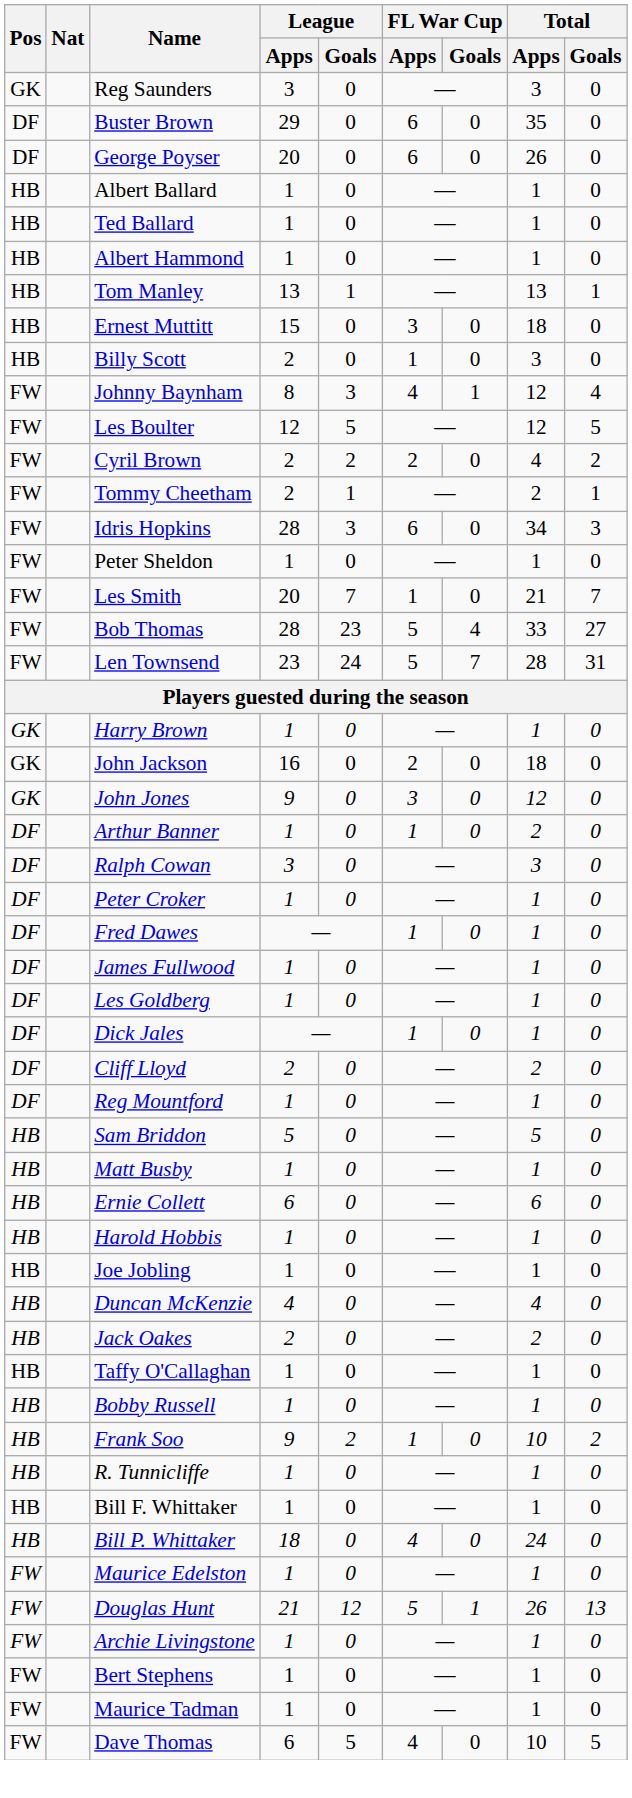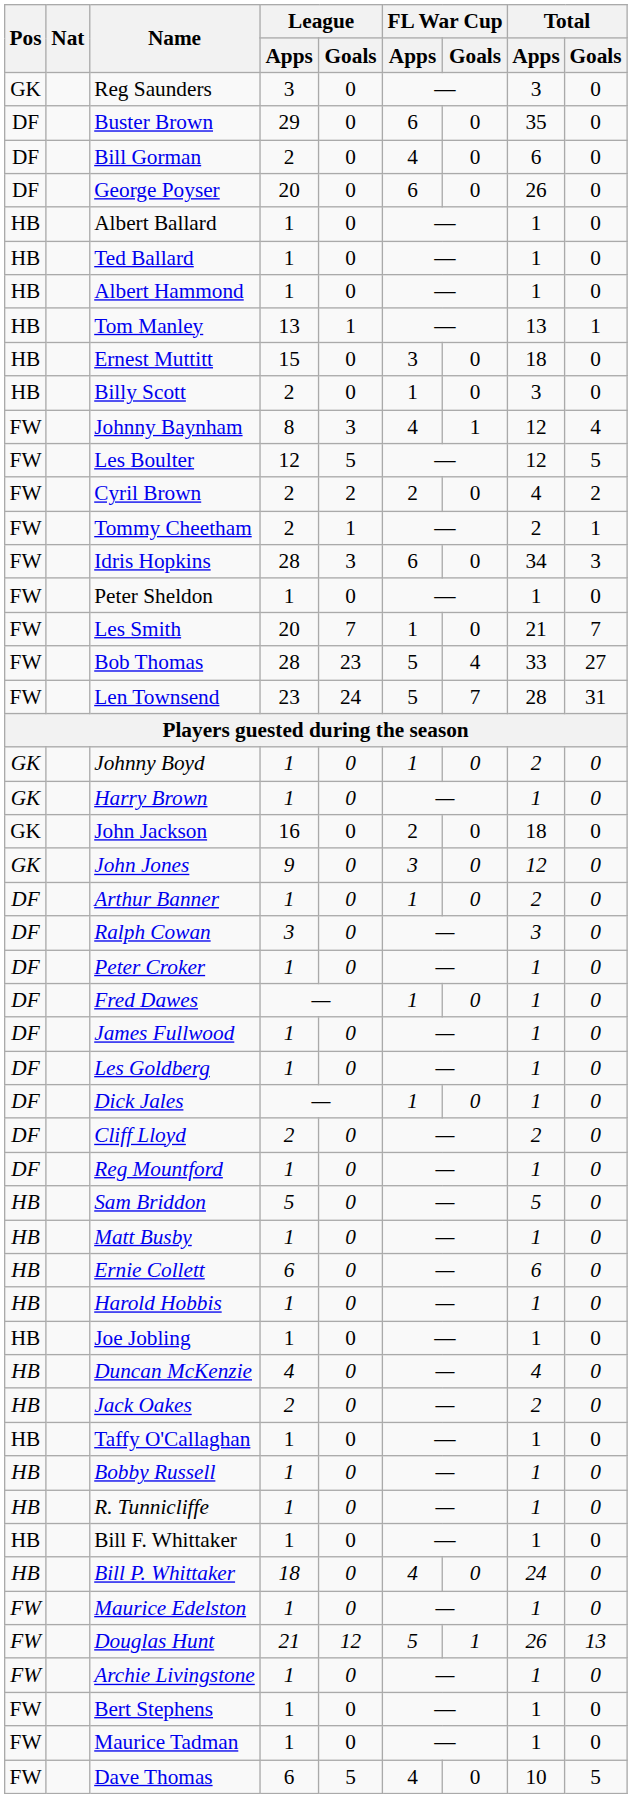+ row: DF | Bill Gorman | 2 | 0 | 4 | 0 | 6 | 0
+ row: GK | Johnny Boyd | 1 | 0 | 1 | 0 | 2 | 0
- row: HB | Frank Soo | 9 | 2 | 1 | 0 | 10 | 2
